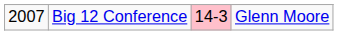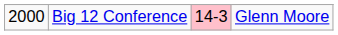Big 12 Conference | column 1: 2007 -> 2000
